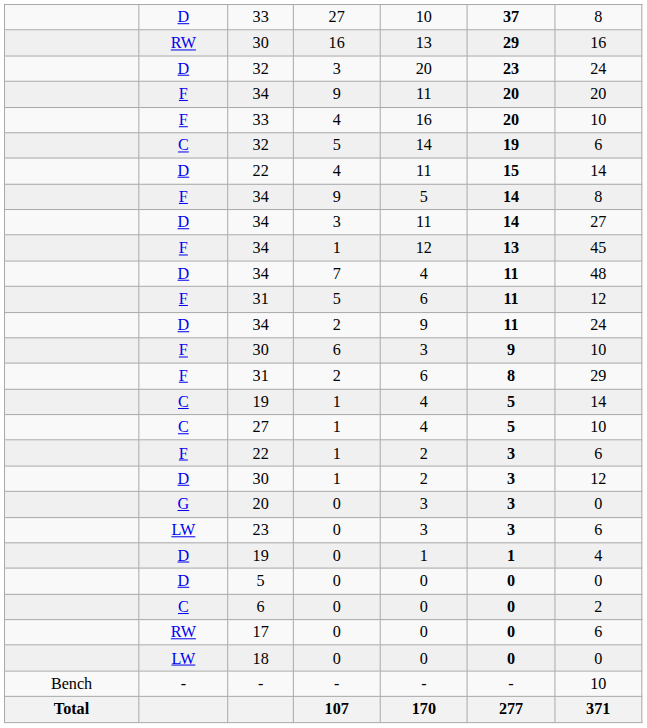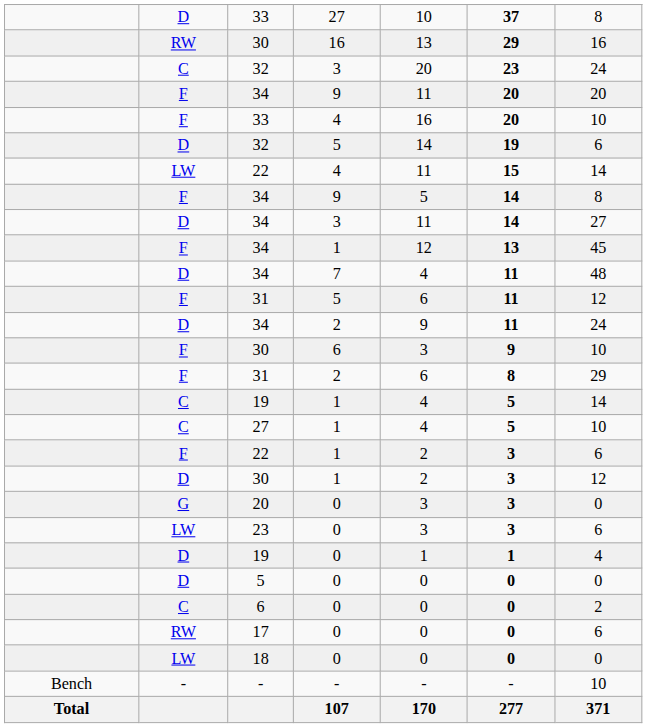32 / 3 | column 2: D -> C
32 / 5 | column 2: C -> D
22 / 4 | column 2: D -> LW
